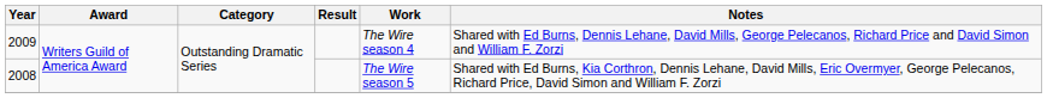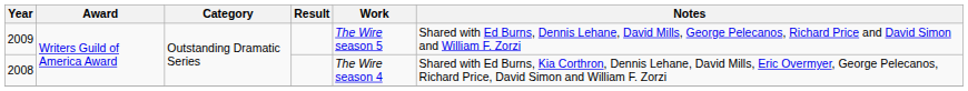2009 | Work: The Wire season 4 -> The Wire season 5
2008 | Work: The Wire season 5 -> The Wire season 4
